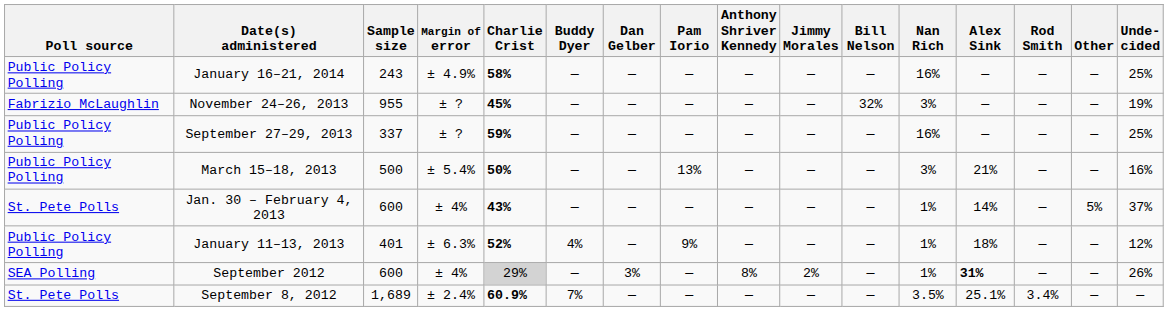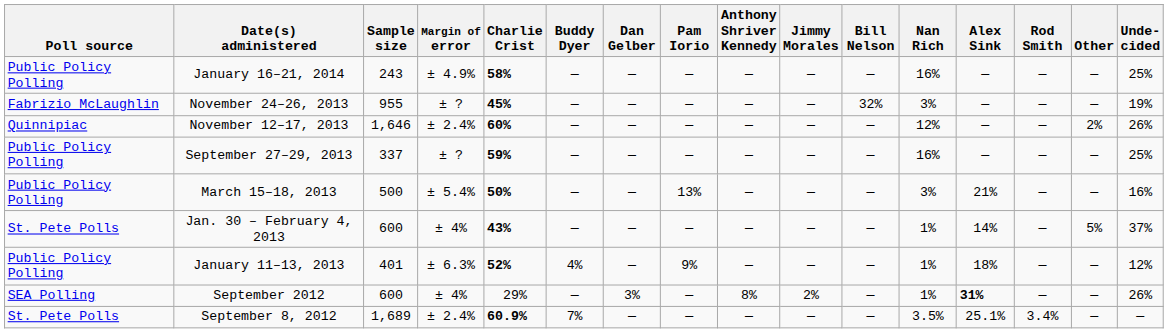+ row: Quinnipiac | November 12–17, 2013 | 1,646 | ± 2.4% | 60% | — | — | — | — | — | — | 12% | — | — | 2% | 26%
September 2012 | Charlie Crist: lightgrey background -> no background
